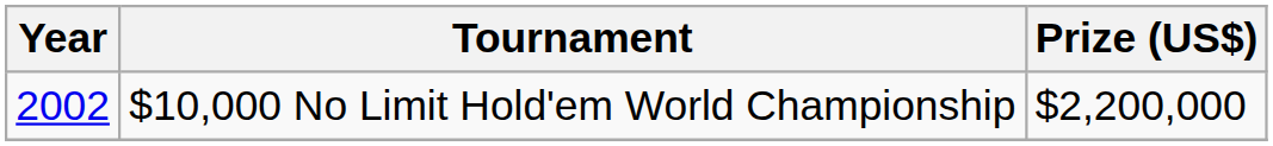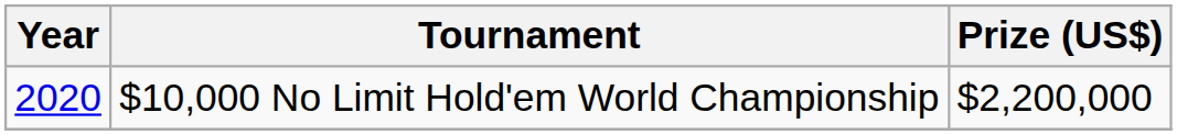$10,000 No Limit Hold'em World Championship | Year: 2002 -> 2020
